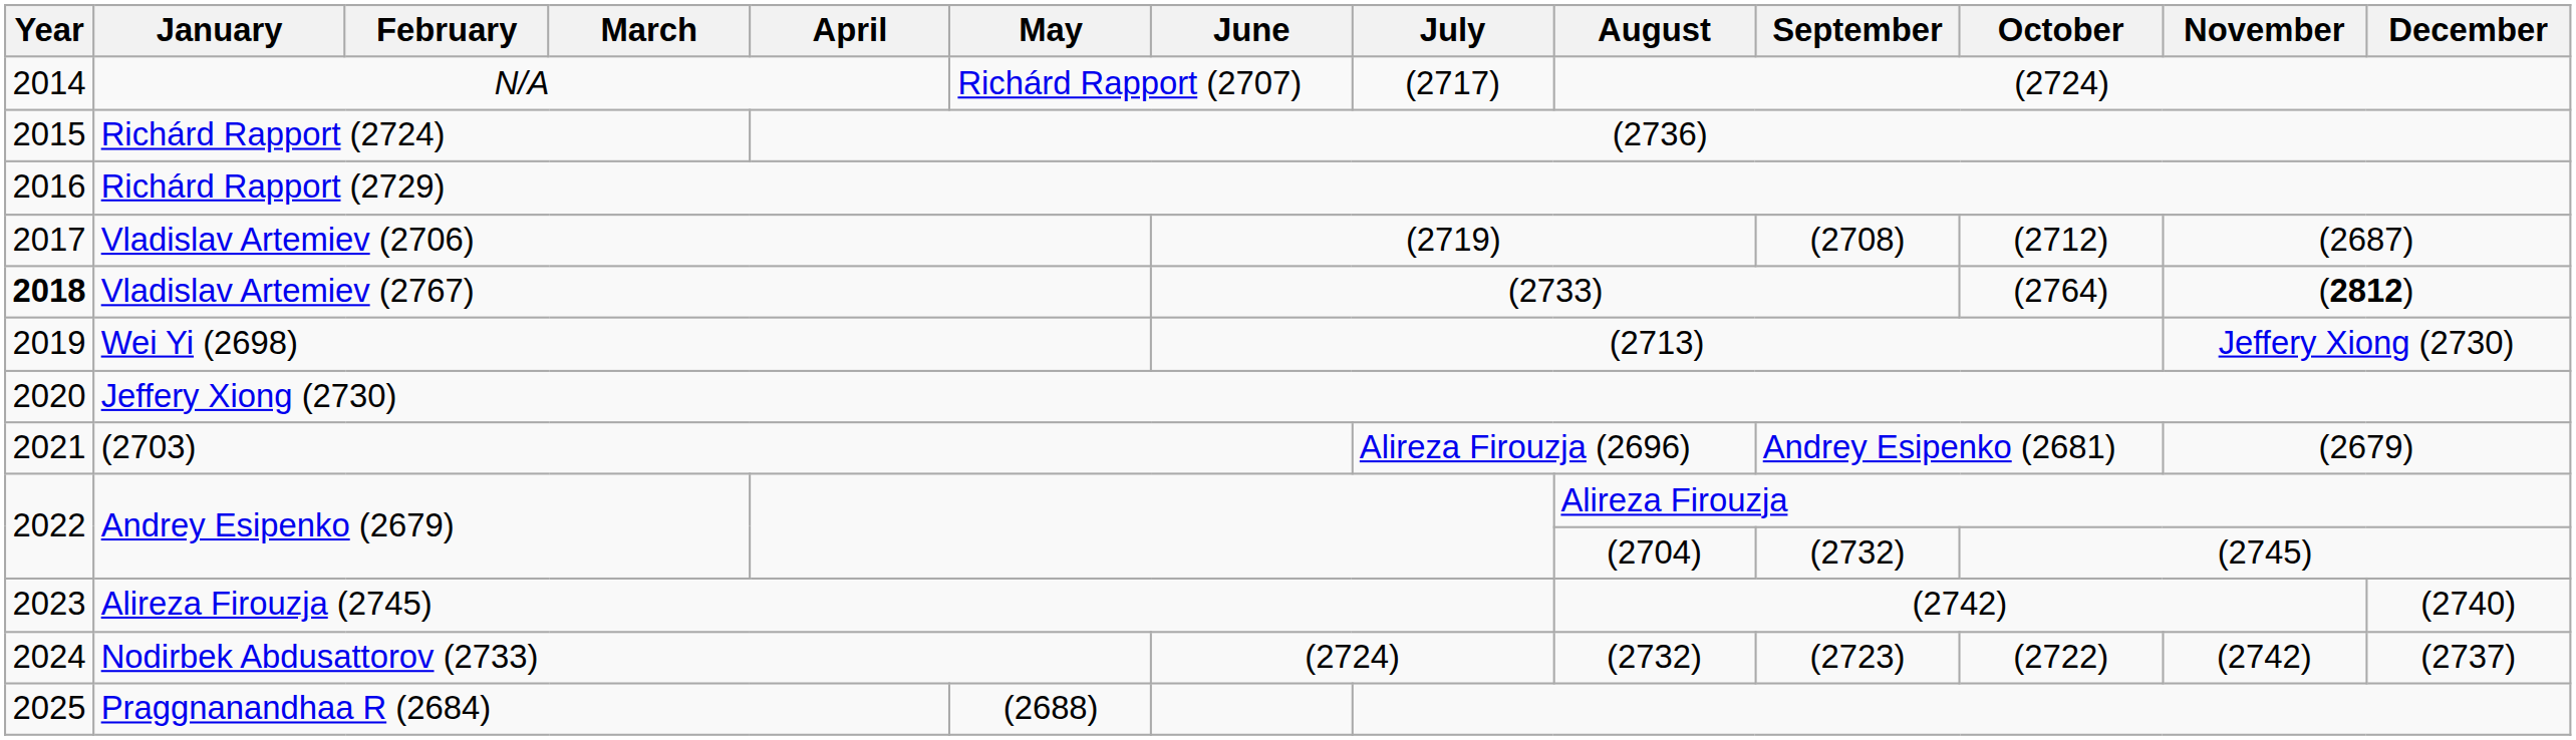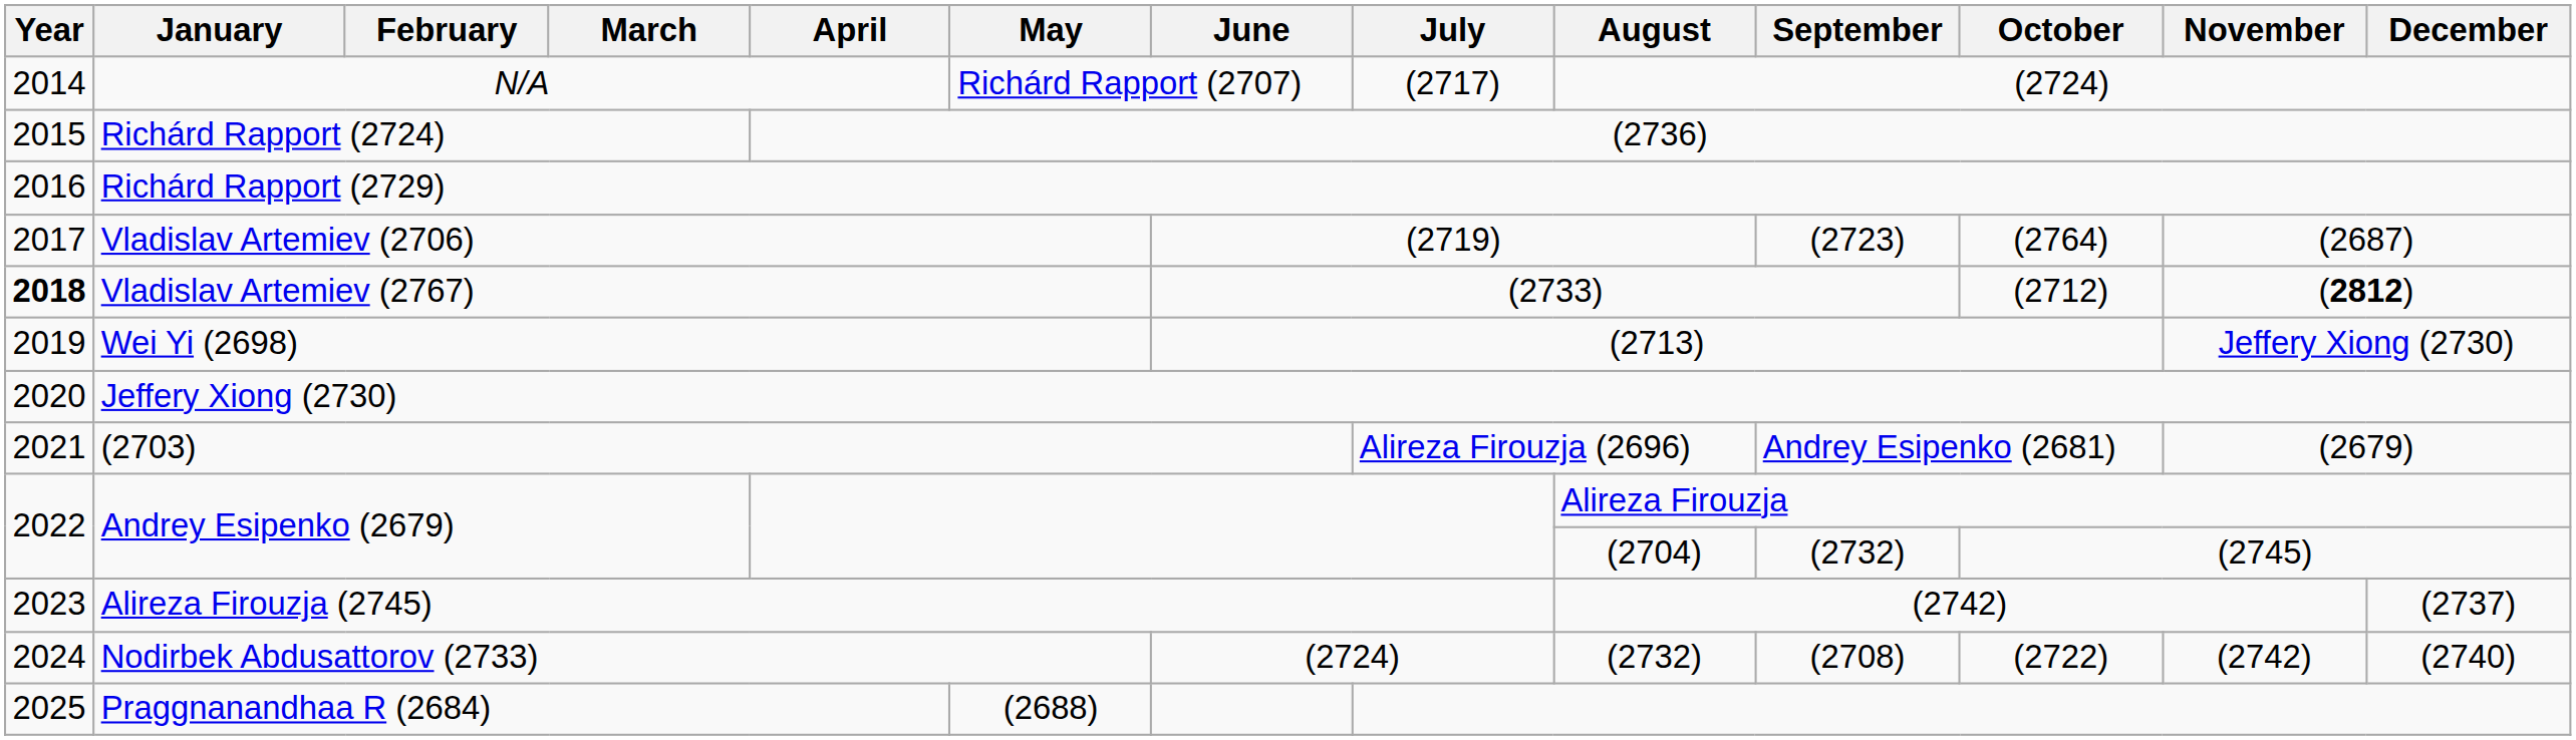Vladislav Artemiev (2706) | September: (2708) -> (2723)
Vladislav Artemiev (2706) | October: (2712) -> (2764)
Vladislav Artemiev (2767) | October: (2764) -> (2712)
Alireza Firouzja (2745) | December: (2740) -> (2737)
Nodirbek Abdusattorov (2733) | September: (2723) -> (2708)
Nodirbek Abdusattorov (2733) | December: (2737) -> (2740)
